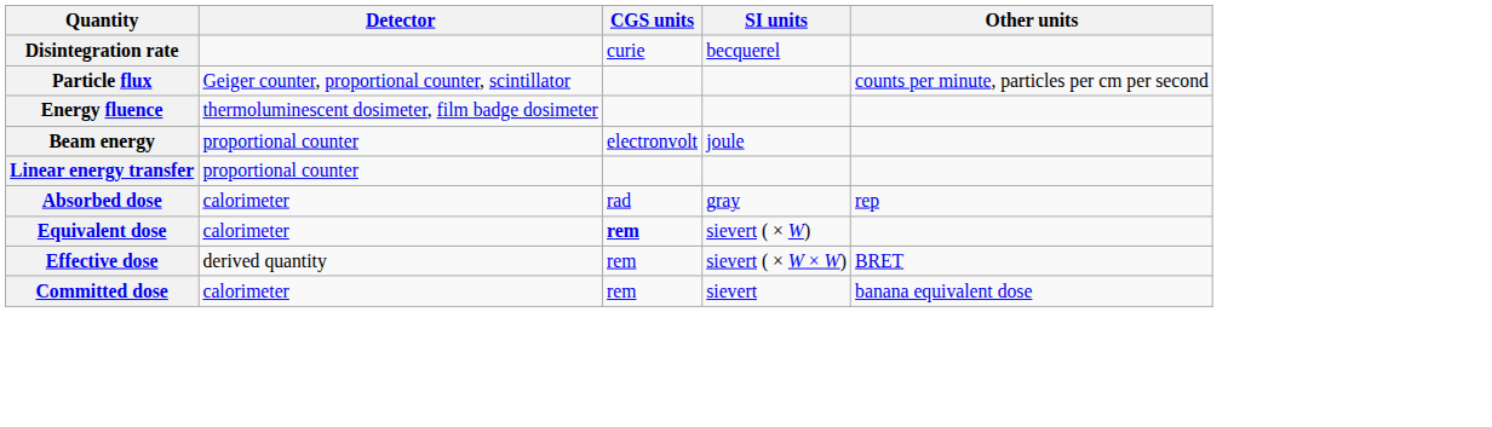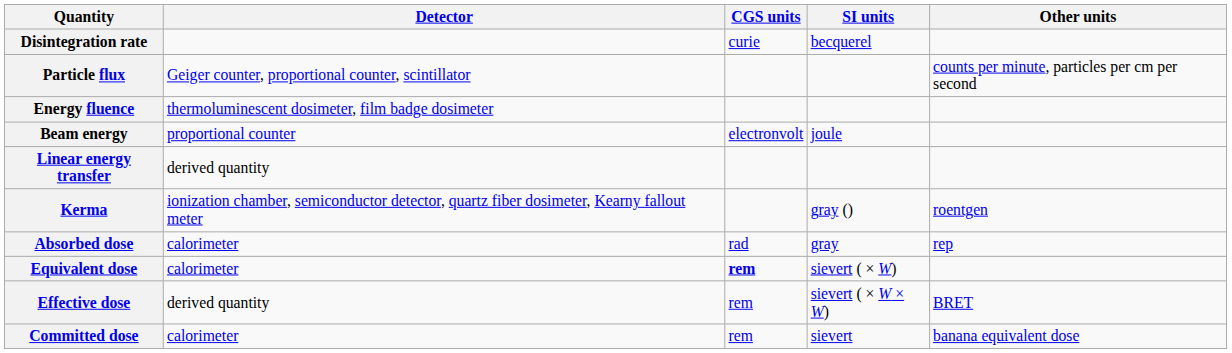Linear energy transfer | Detector: proportional counter -> derived quantity
+ row: Kerma | ionization chamber, semiconductor detector, quartz fiber dosimeter, Kearny fallout meter | gray () | roentgen
